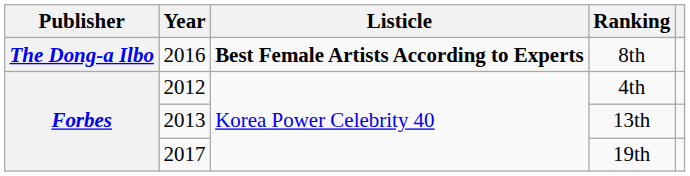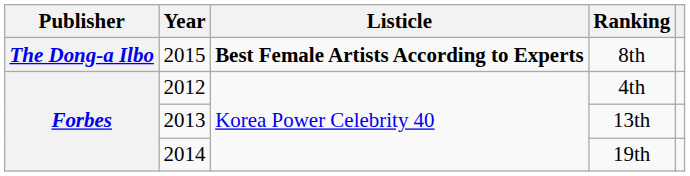8th | Year: 2016 -> 2015
19th | Year: 2017 -> 2014
